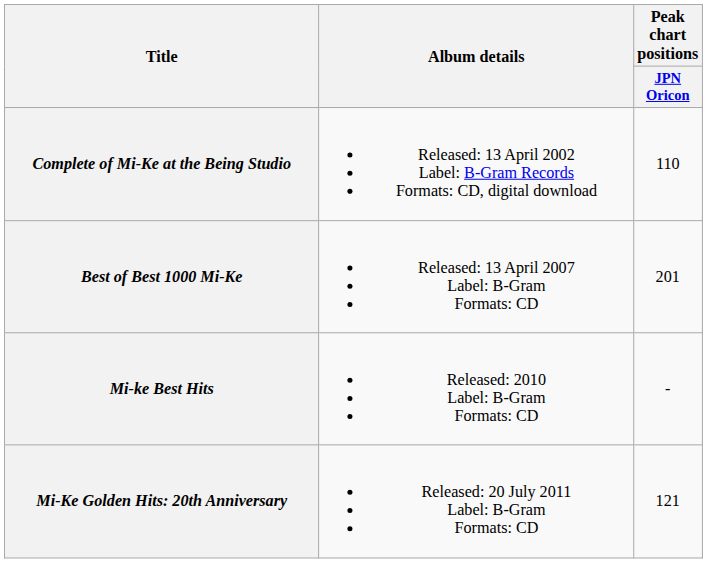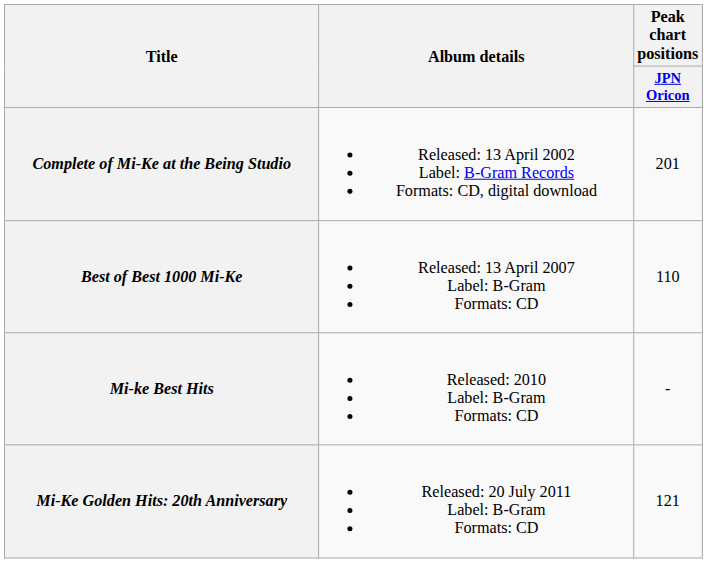Complete of Mi-Ke at the Being Studio | Peak chart positions / JPN Oricon: 110 -> 201
Best of Best 1000 Mi-Ke | Peak chart positions / JPN Oricon: 201 -> 110
